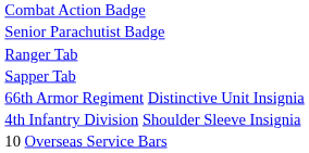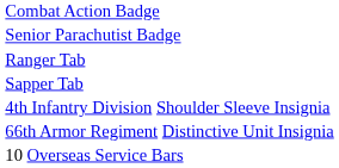rows swapped: 4th Infantry Division Shoulder Sleeve Insignia <-> 66th Armor Regiment Distinctive Unit Insignia
